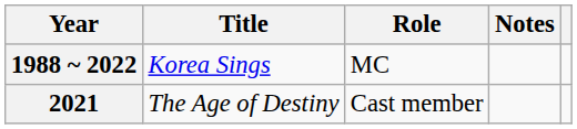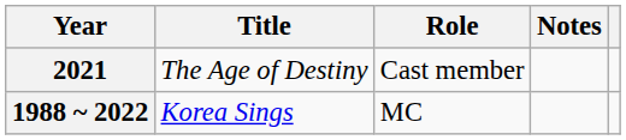rows swapped: 1988 ~ 2022 <-> 2021
